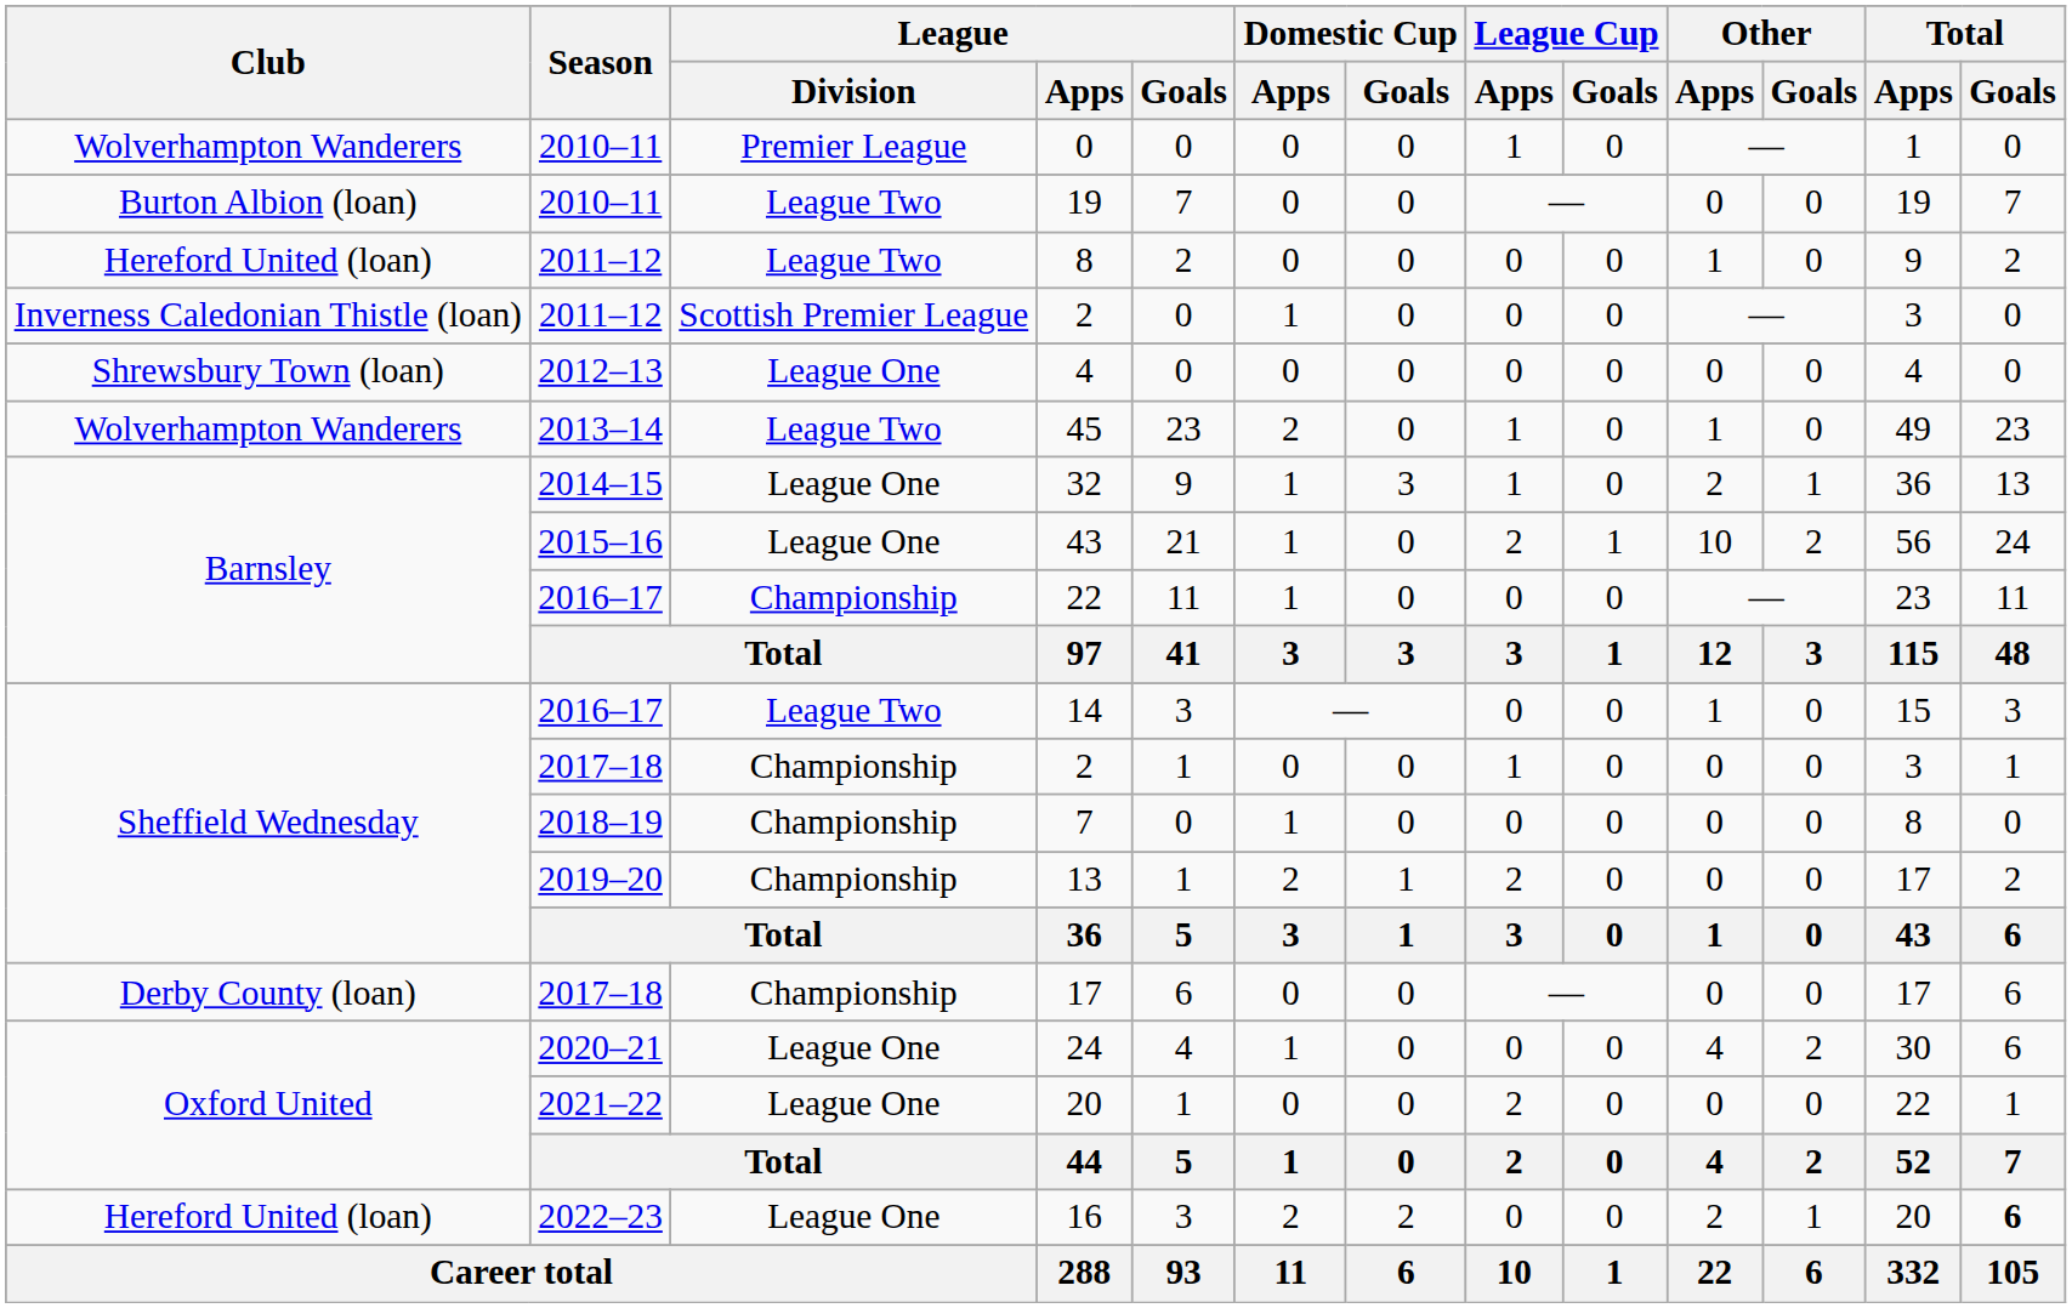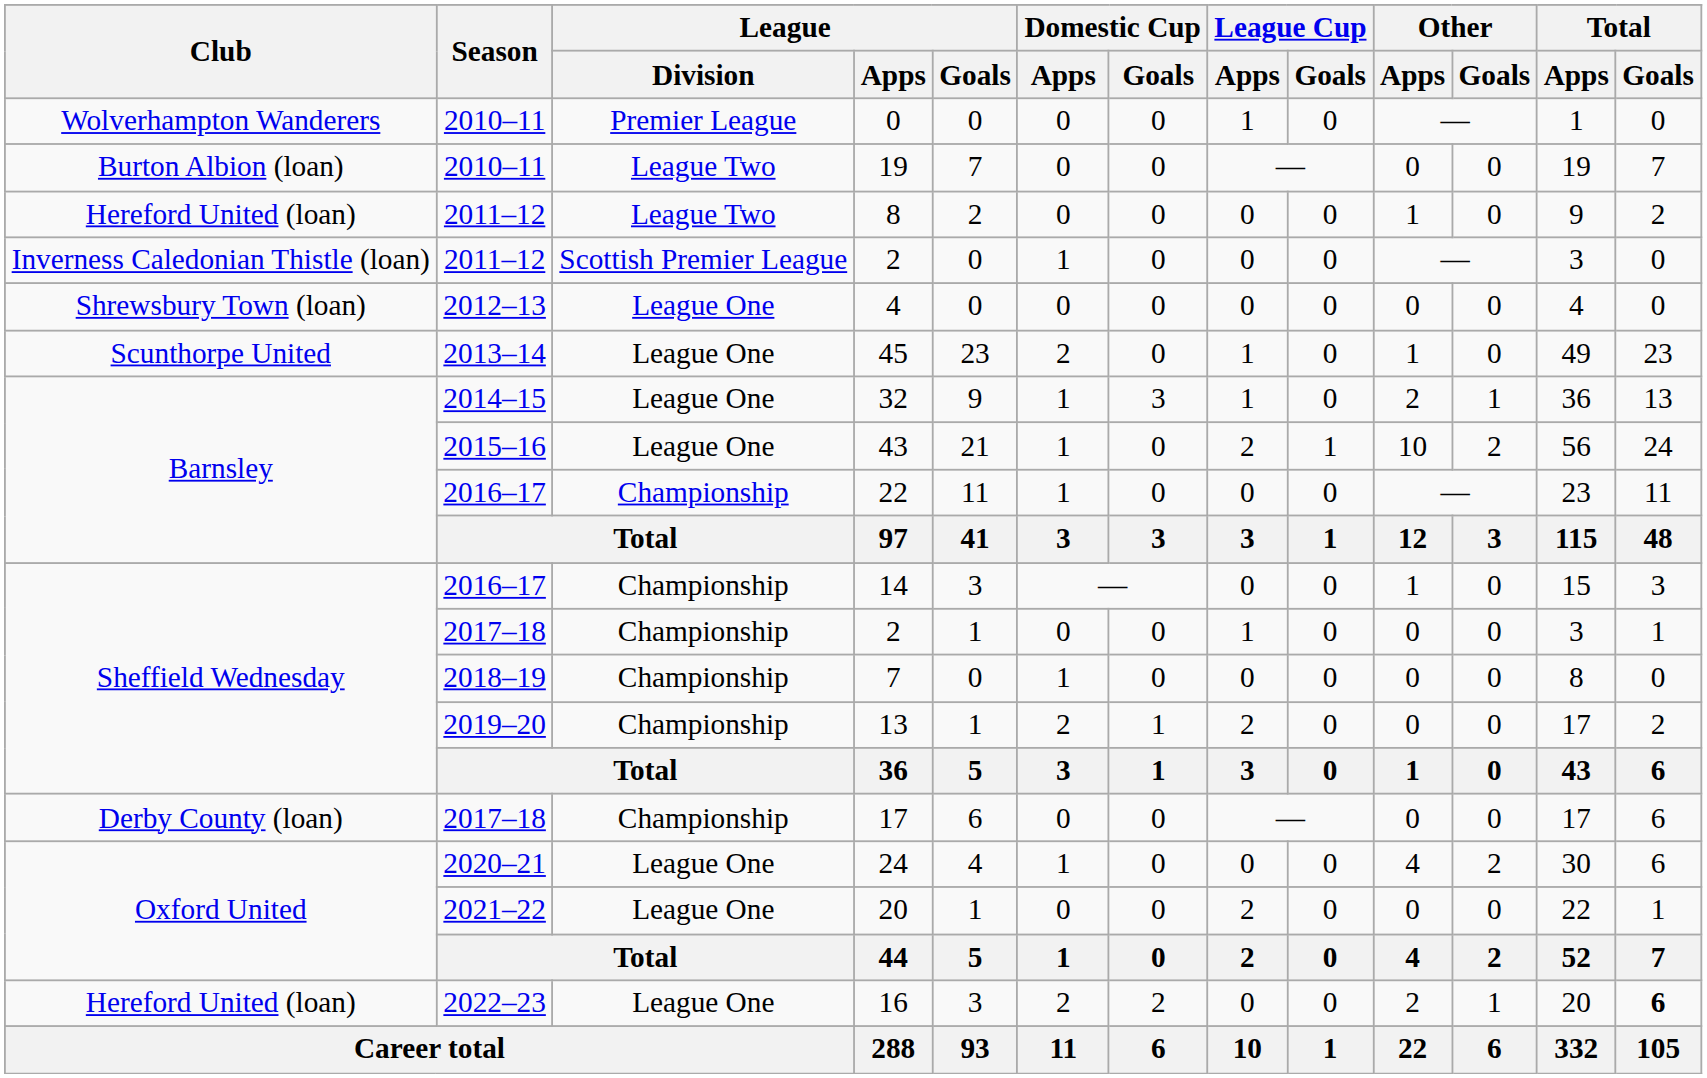45 | Club: Wolverhampton Wanderers -> Scunthorpe United
45 | League / Division: League Two -> League One
14 | League / Division: League Two -> Championship
